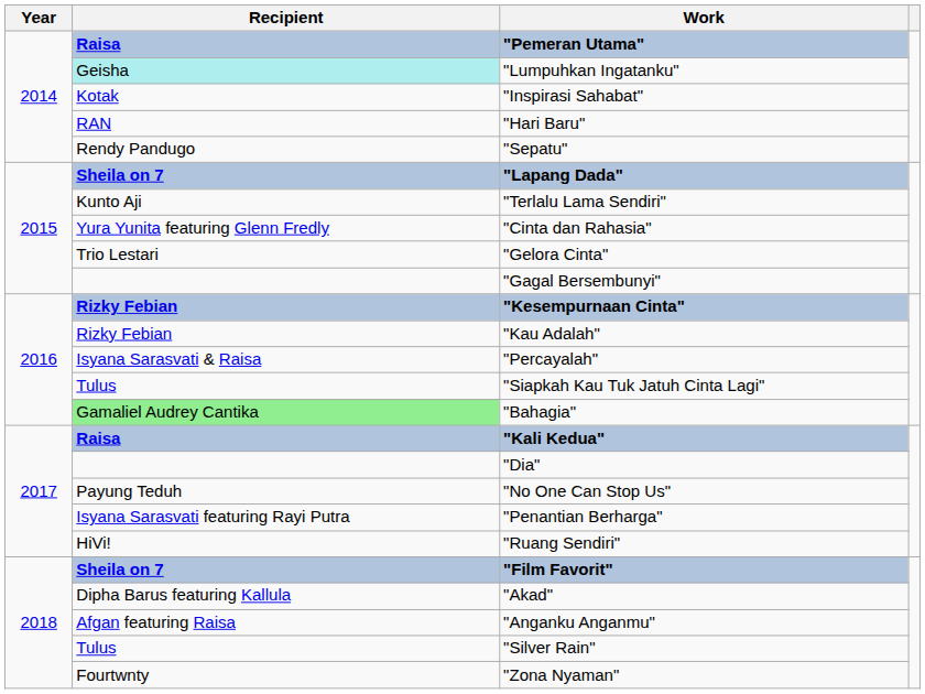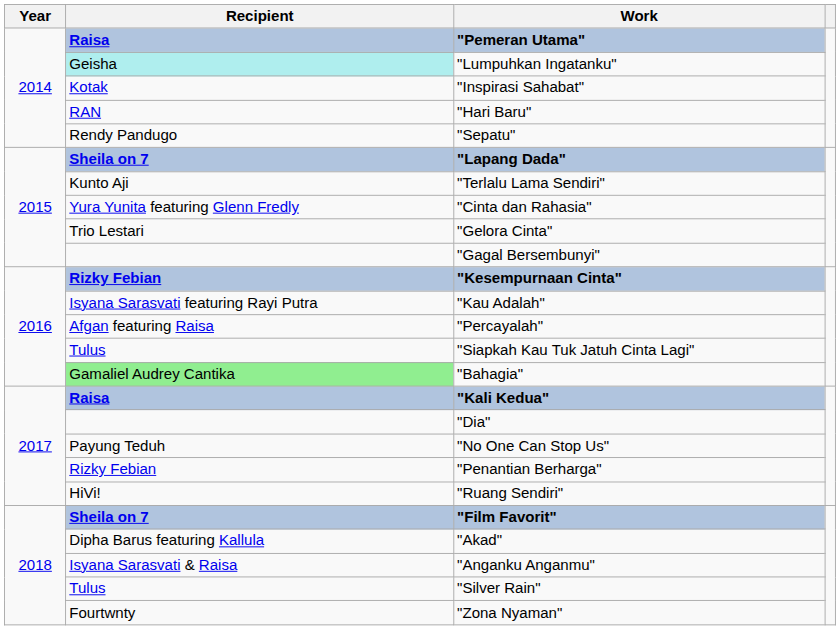"Kau Adalah" | Recipient: Rizky Febian -> Isyana Sarasvati featuring Rayi Putra
"Percayalah" | Recipient: Isyana Sarasvati & Raisa -> Afgan featuring Raisa
"Penantian Berharga" | Recipient: Isyana Sarasvati featuring Rayi Putra -> Rizky Febian
"Anganku Anganmu" | Recipient: Afgan featuring Raisa -> Isyana Sarasvati & Raisa
